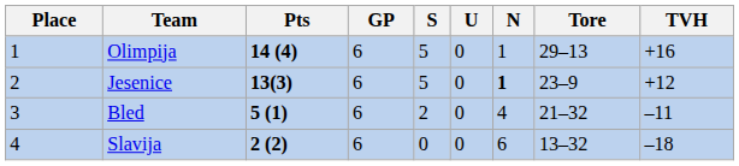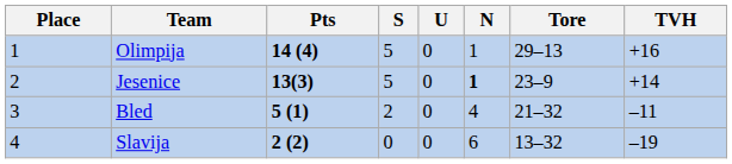- column: GP | 6 | 6 | 6 | 6
Jesenice | TVH: +12 -> +14
Slavija | TVH: –18 -> –19
